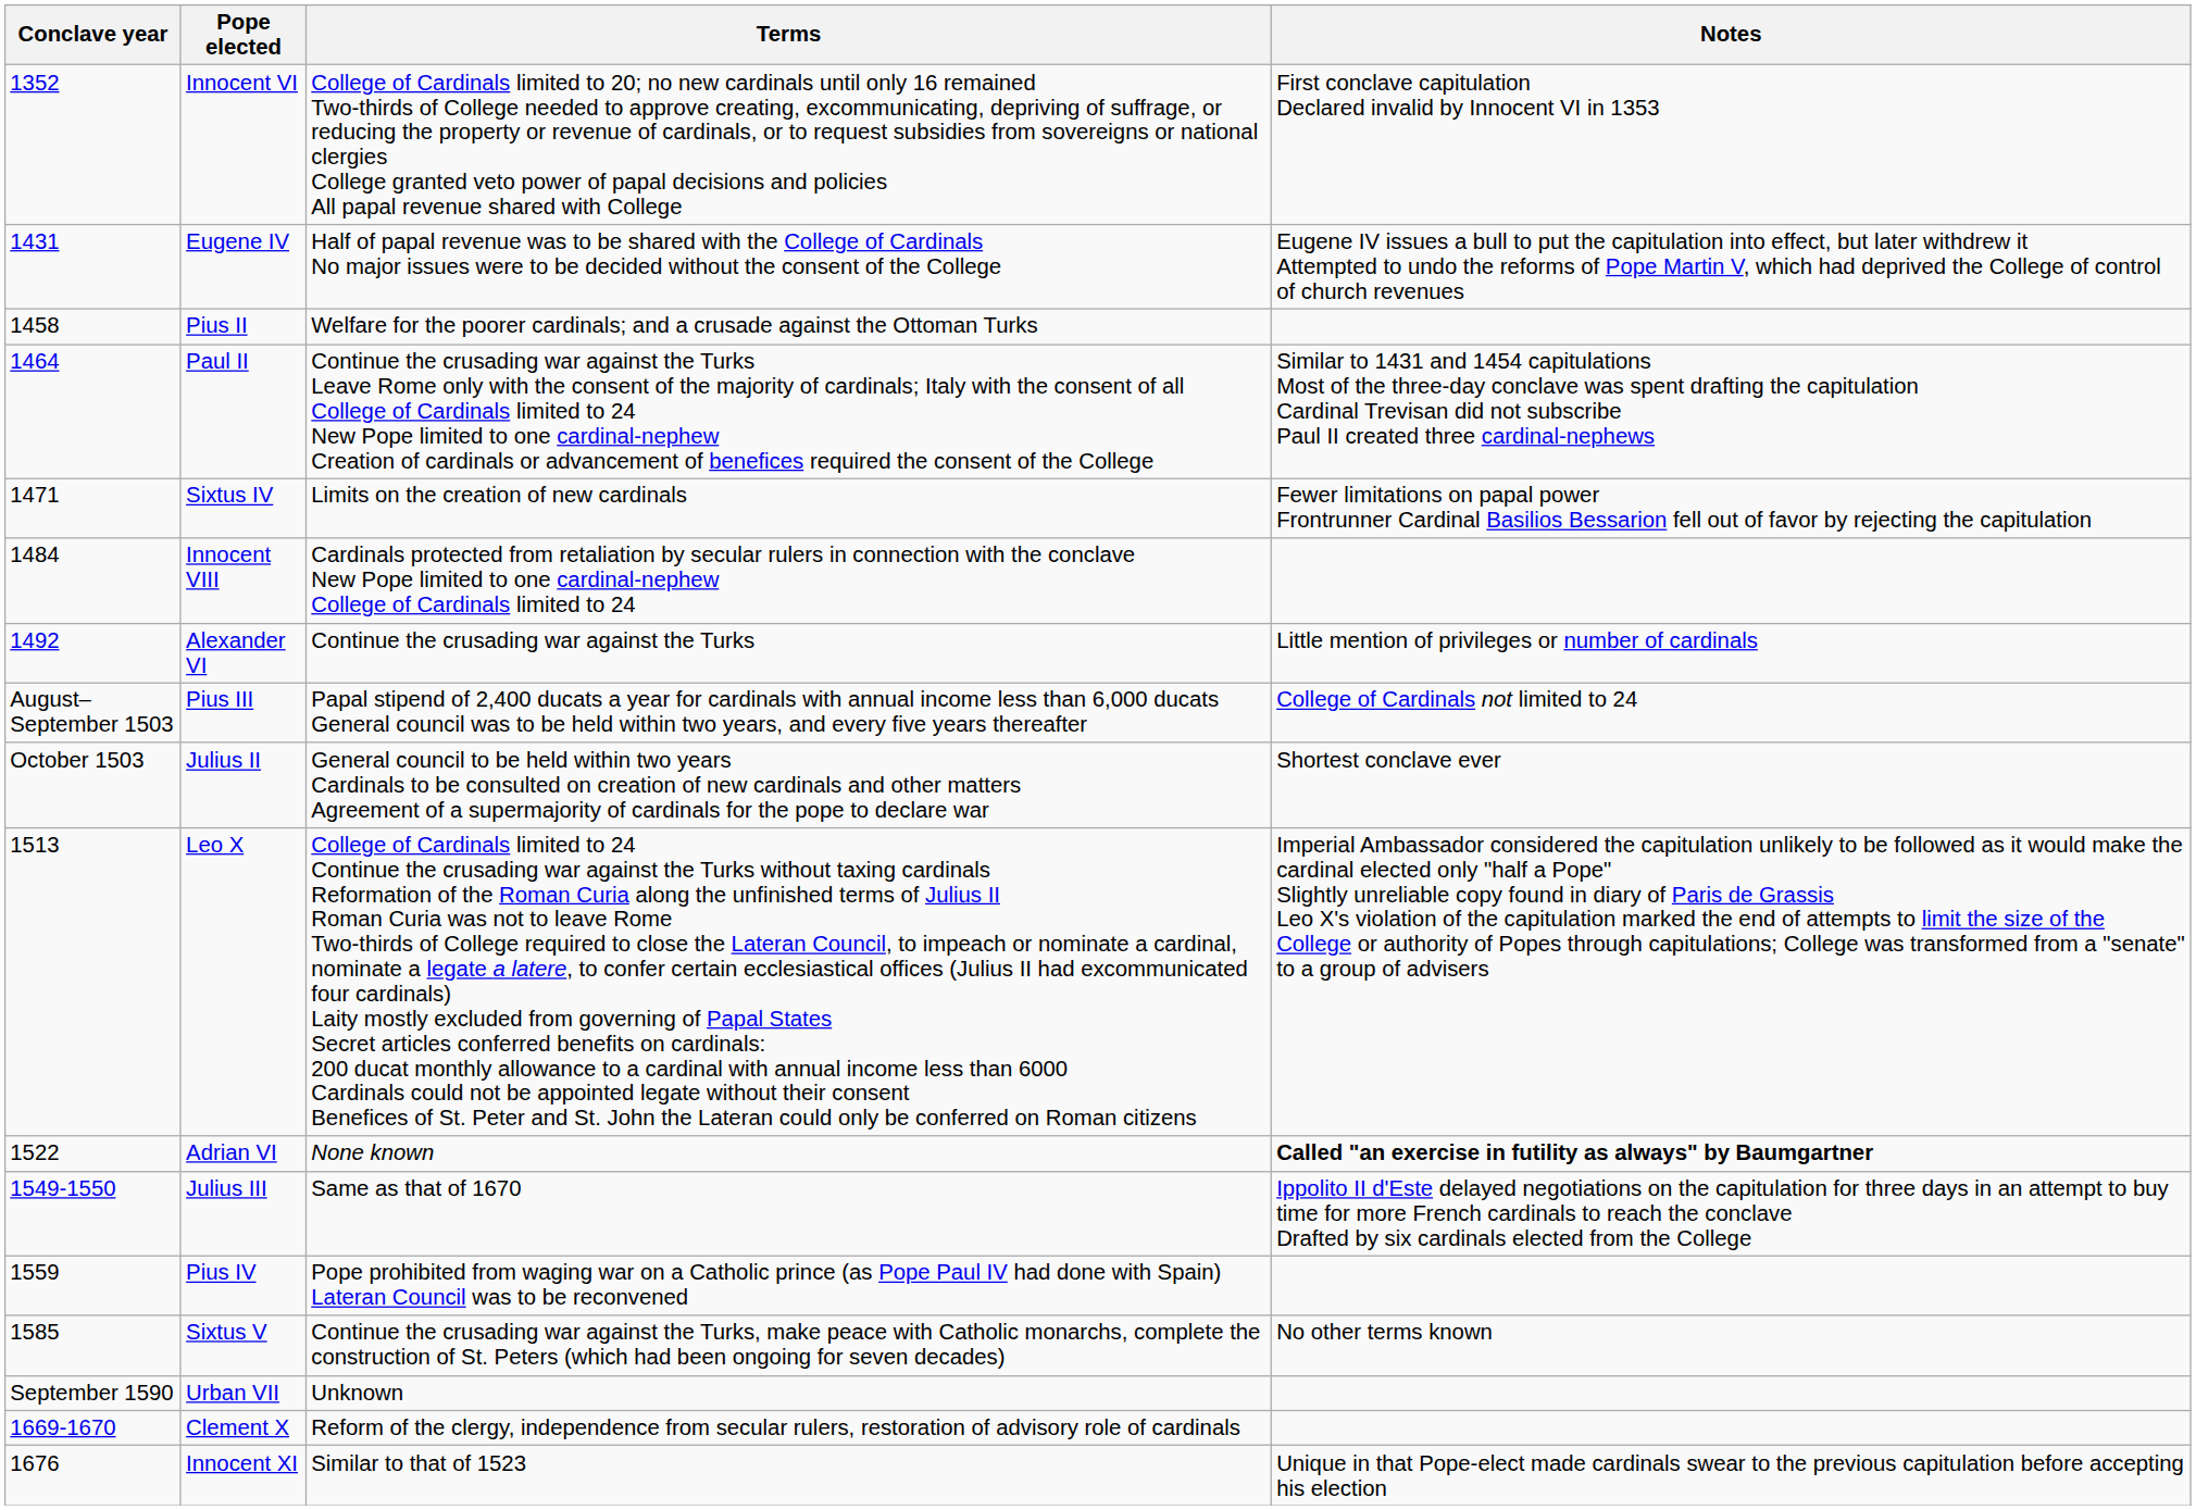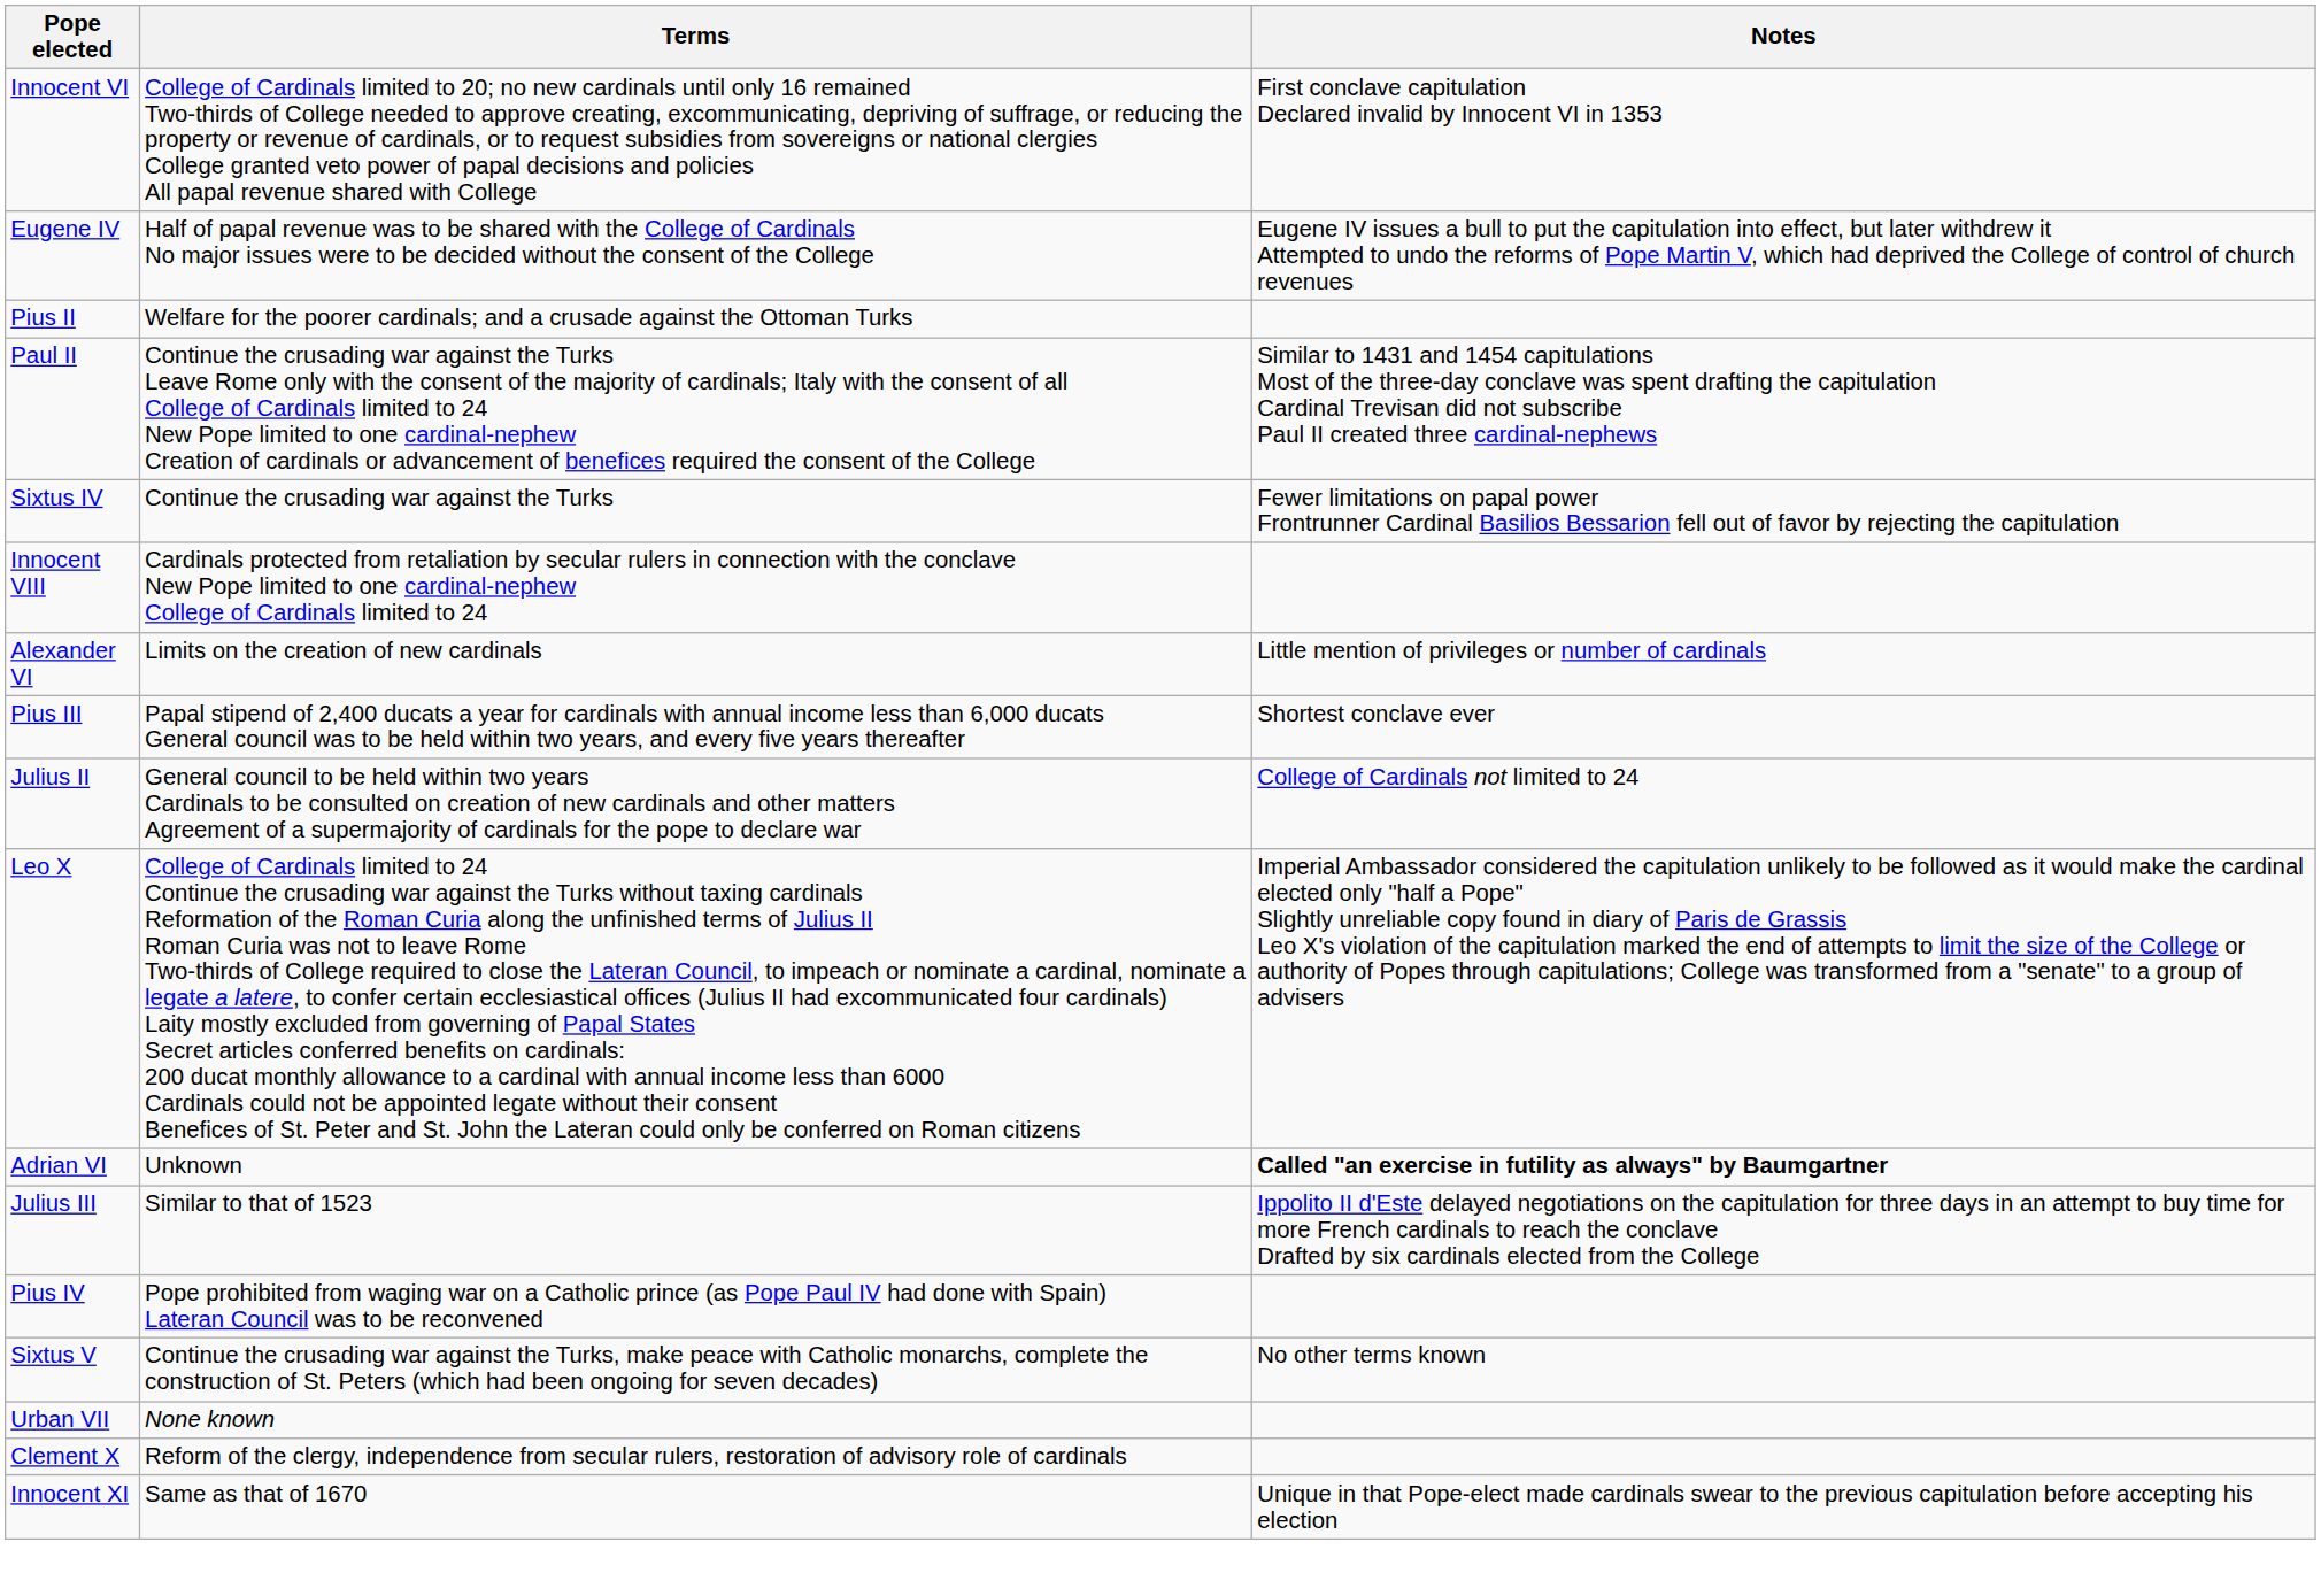- column: Conclave year | 1352 | 1431 | 1458 | 1464 | 1471 | 1484 | 1492 | August–September 1503 | October 1503 | 1513 | 1522 | 1549-1550 | 1559 | 1585 | September 1590 | 1669-1670 | 1676
Sixtus IV | Terms: Limits on the creation of new cardinals -> Continue the crusading war against the Turks
Alexander VI | Terms: Continue the crusading war against the Turks -> Limits on the creation of new cardinals
Pius III | Notes: College of Cardinals not limited to 24 -> Shortest conclave ever
Julius II | Notes: Shortest conclave ever -> College of Cardinals not limited to 24
Adrian VI | Terms: None known -> Unknown
Julius III | Terms: Same as that of 1670 -> Similar to that of 1523
Urban VII | Terms: Unknown -> None known
Innocent XI | Terms: Similar to that of 1523 -> Same as that of 1670
